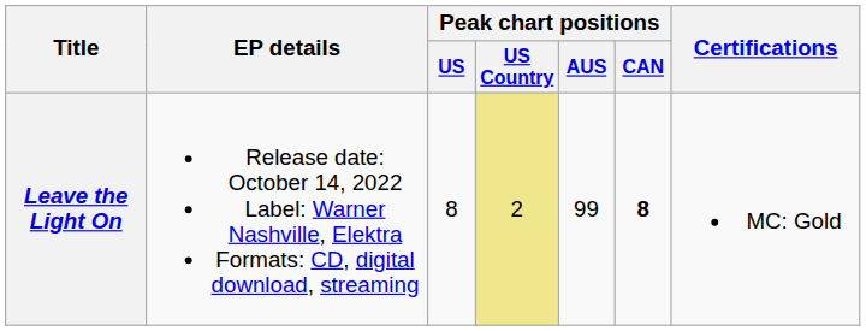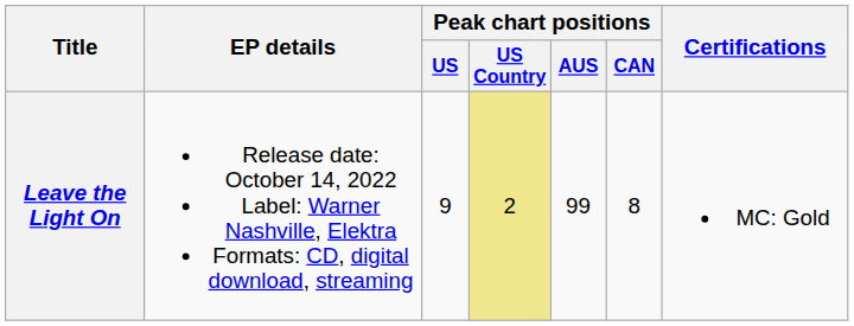Leave the Light On | Peak chart positions / US: 8 -> 9
Leave the Light On | Peak chart positions / CAN: bold -> normal
